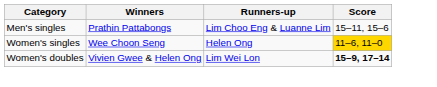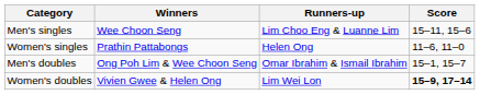Men's singles | Winners: Prathin Pattabongs -> Wee Choon Seng
Women's singles | Winners: Wee Choon Seng -> Prathin Pattabongs
Women's singles | Score: gold background -> no background
+ row: Men's doubles | Ong Poh Lim & Wee Choon Seng | Omar Ibrahim & Ismail Ibrahim | 15–1, 15–7
